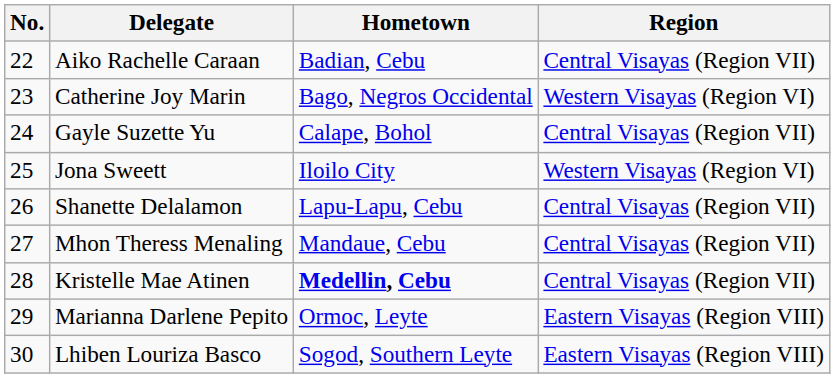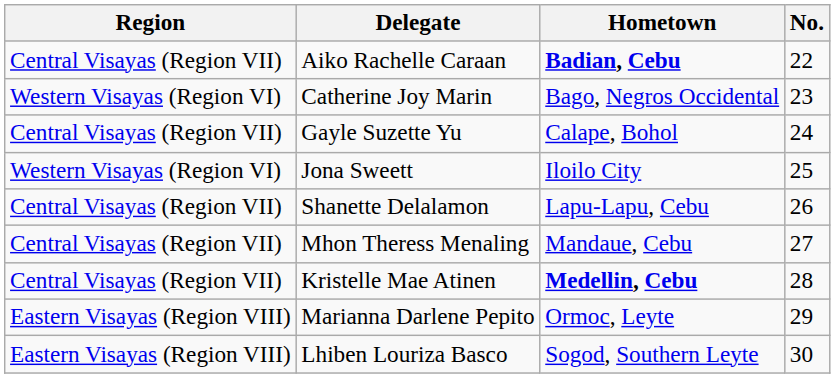columns swapped: No. <-> Region
Aiko Rachelle Caraan | Hometown: normal -> bold
